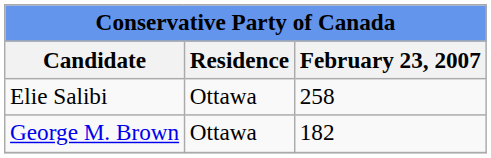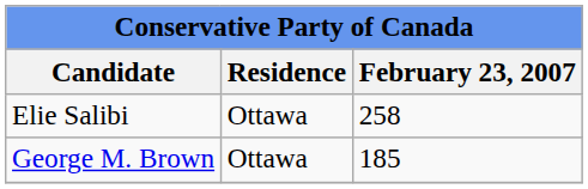George M. Brown | February 23, 2007: 182 -> 185
